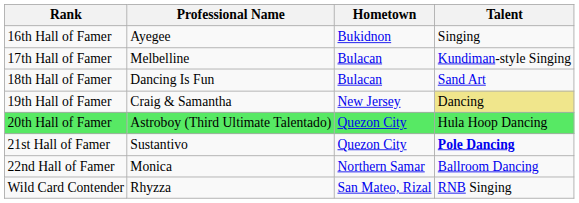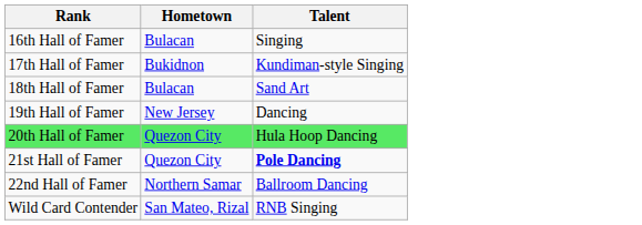- column: Professional Name | Ayegee | Melbelline | Dancing Is Fun | Craig & Samantha | Astroboy (Third Ultimate Talentado) | Sustantivo | Monica | Rhyzza
16th Hall of Famer | Hometown: Bukidnon -> Bulacan
17th Hall of Famer | Hometown: Bulacan -> Bukidnon
19th Hall of Famer | Talent: khaki background -> no background
